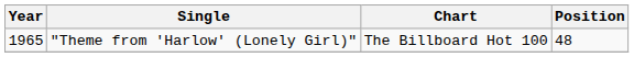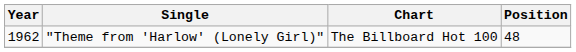"Theme from 'Harlow' (Lonely Girl)" | Year: 1965 -> 1962
